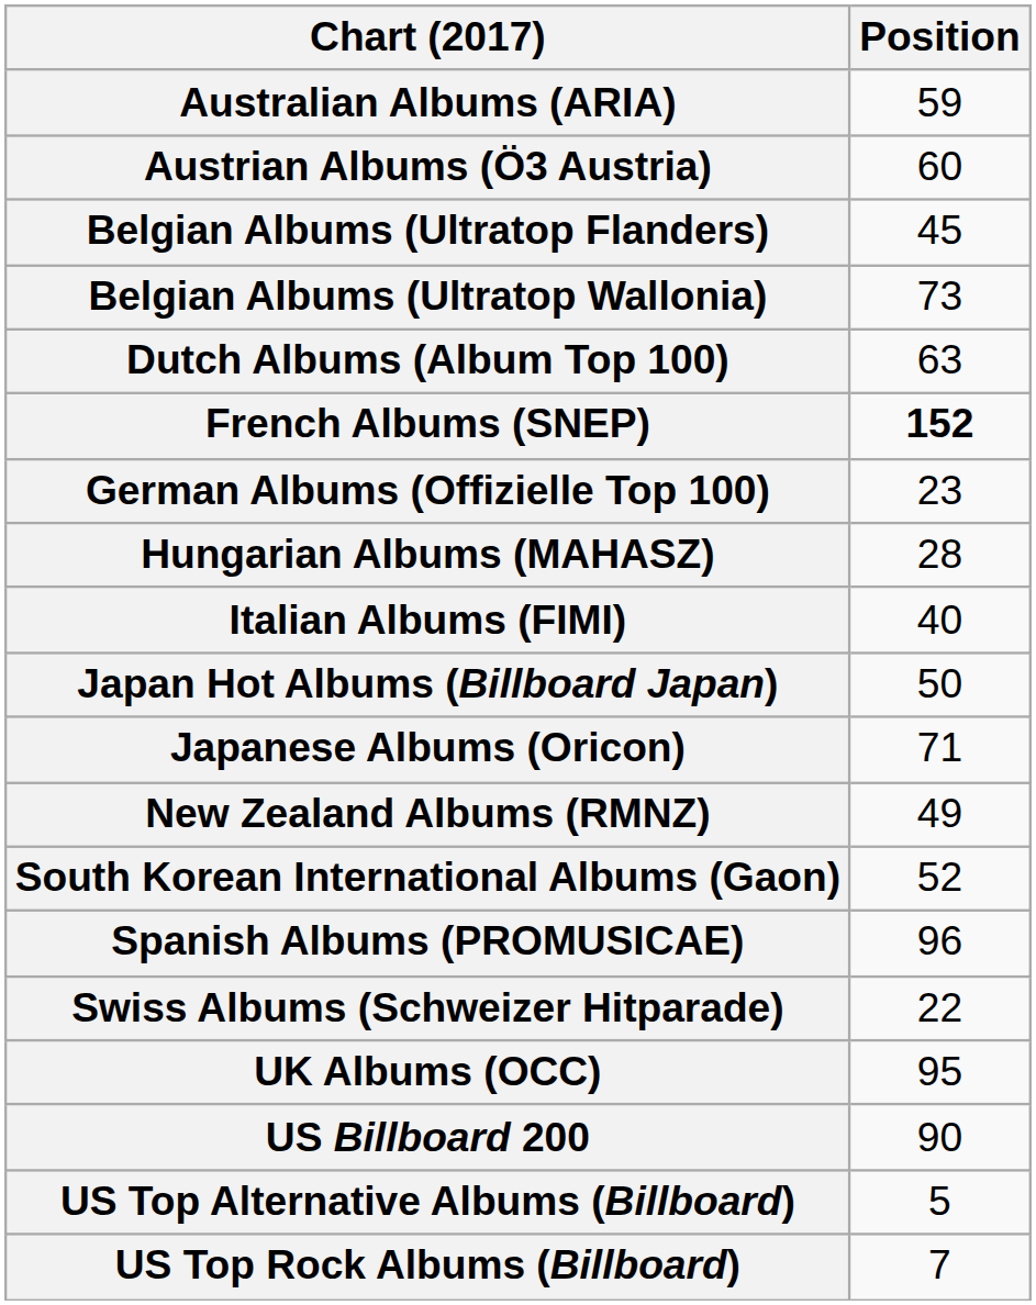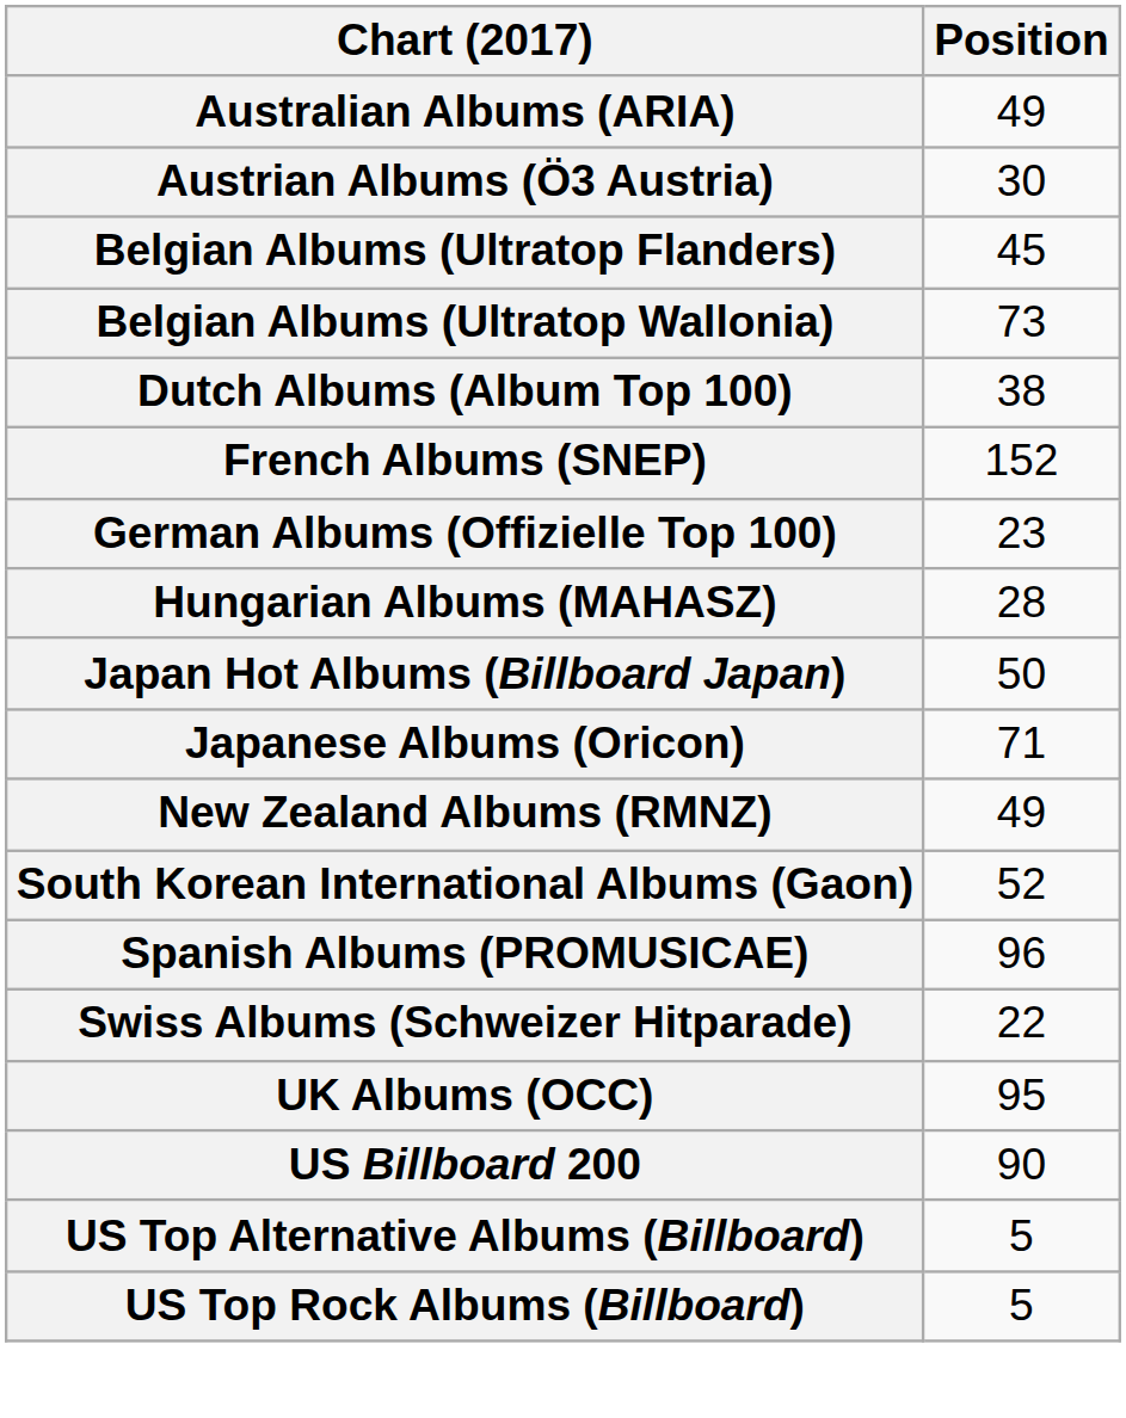Australian Albums (ARIA) | Position: 59 -> 49
Austrian Albums (Ö3 Austria) | Position: 60 -> 30
Dutch Albums (Album Top 100) | Position: 63 -> 38
French Albums (SNEP) | Position: bold -> normal
- row: Italian Albums (FIMI) | 40
US Top Rock Albums (Billboard) | Position: 7 -> 5
